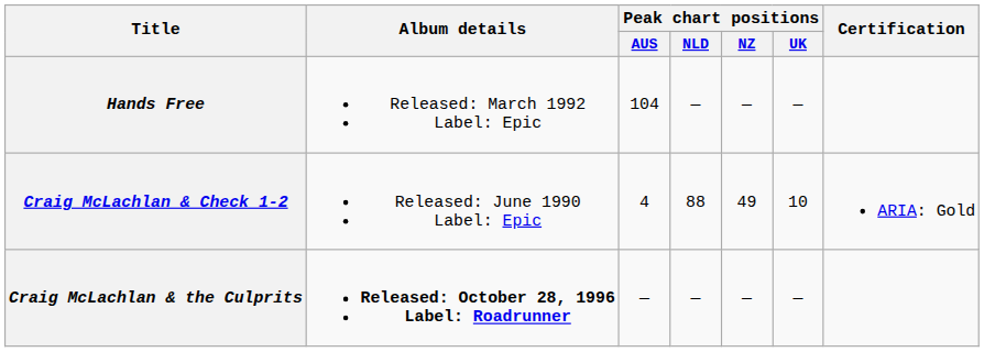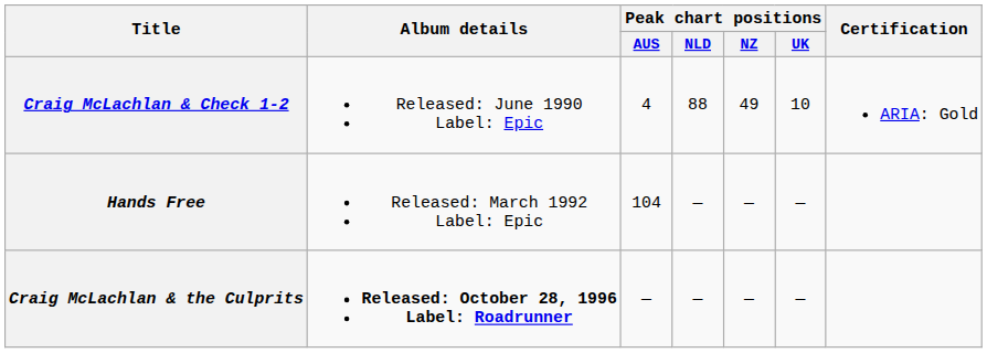rows swapped: Craig McLachlan & Check 1-2 <-> Hands Free
